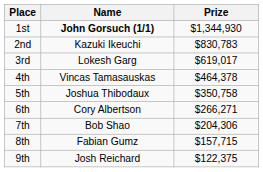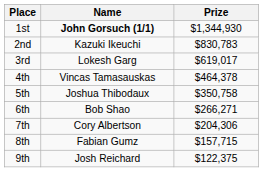6th | Name: Cory Albertson -> Bob Shao
7th | Name: Bob Shao -> Cory Albertson
